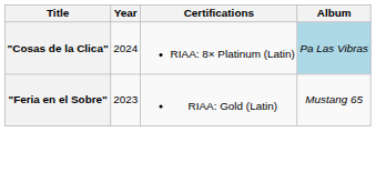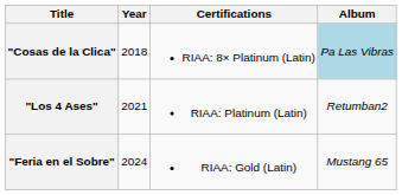"Cosas de la Clica" | Year: 2024 -> 2018
+ row: "Los 4 Ases" | 2021 | RIAA: Platinum (Latin) | Retumban2
"Feria en el Sobre" | Year: 2023 -> 2024
